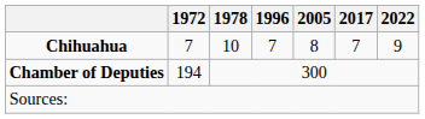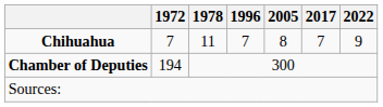Chihuahua | 1978: 10 -> 11
